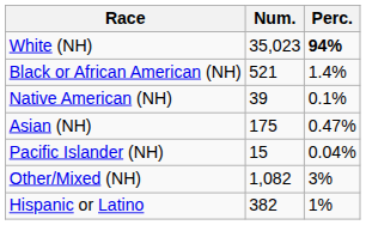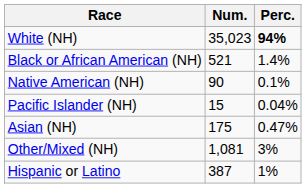Native American (NH) | Num.: 39 -> 90
rows swapped: Asian (NH) <-> Pacific Islander (NH)
Other/Mixed (NH) | Num.: 1,082 -> 1,081
Hispanic or Latino | Num.: 382 -> 387
